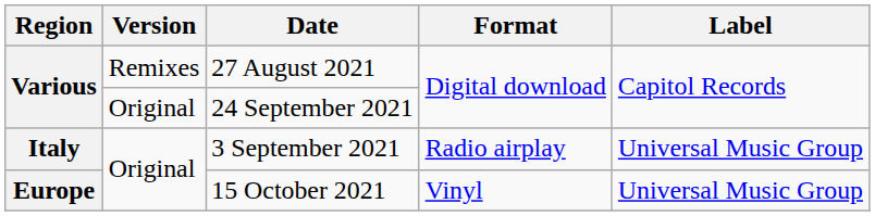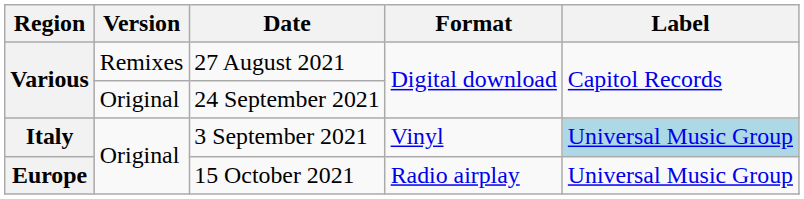3 September 2021 | Format: Radio airplay -> Vinyl
3 September 2021 | Label: no background -> lightblue background
15 October 2021 | Format: Vinyl -> Radio airplay
